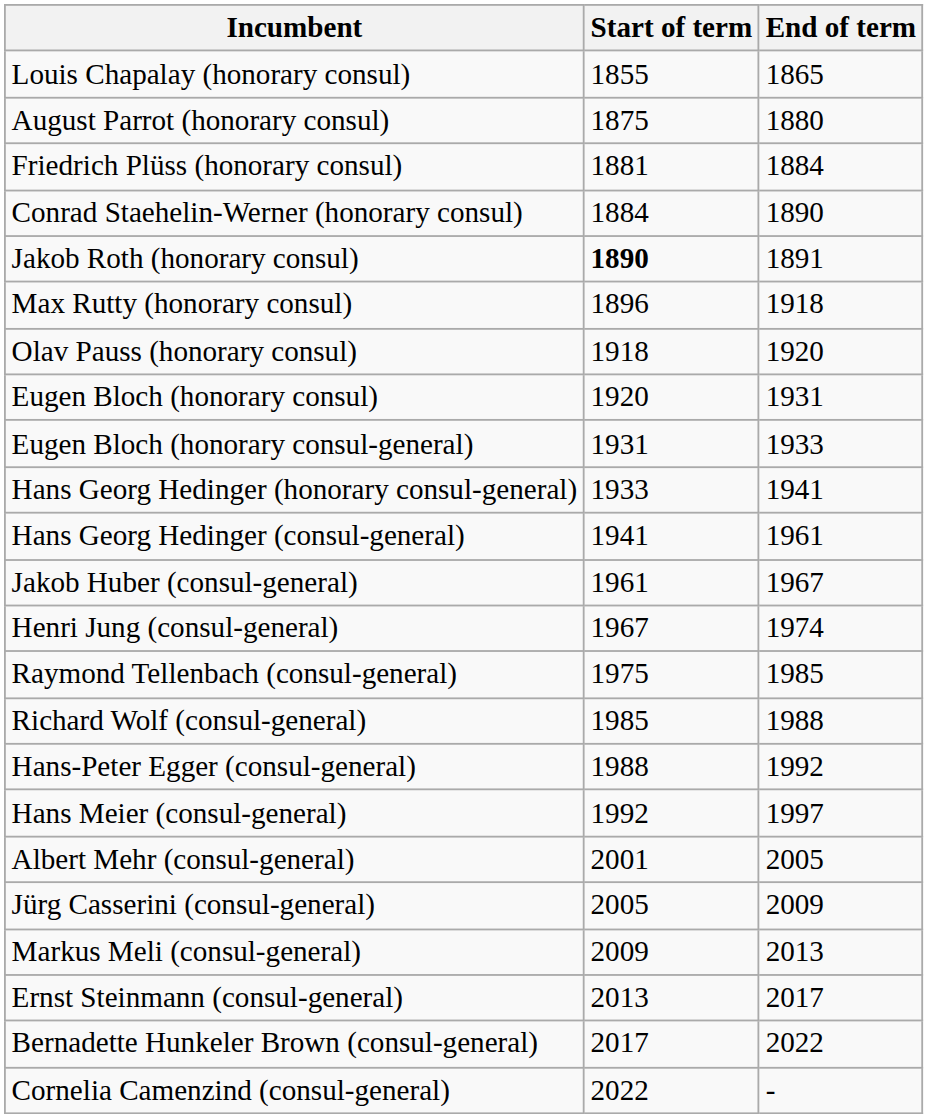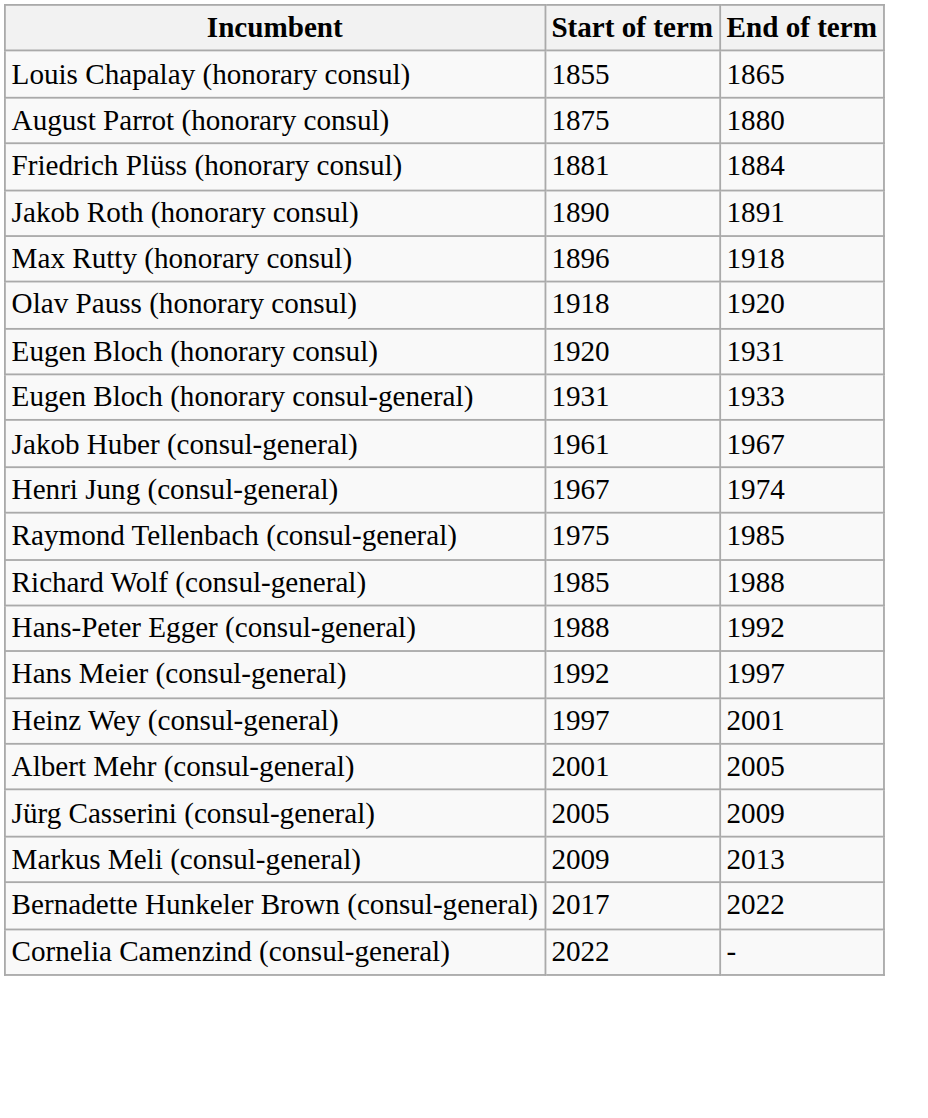- row: Conrad Staehelin-Werner (honorary consul) | 1884 | 1890
Jakob Roth (honorary consul) | Start of term: bold -> normal
- row: Hans Georg Hedinger (honorary consul-general) | 1933 | 1941
- row: Hans Georg Hedinger (consul-general) | 1941 | 1961
+ row: Heinz Wey (consul-general) | 1997 | 2001
- row: Ernst Steinmann (consul-general) | 2013 | 2017
